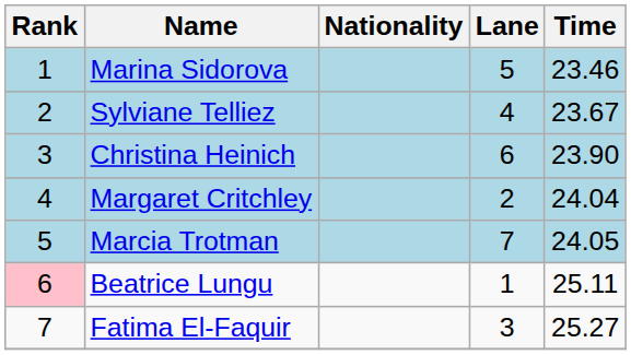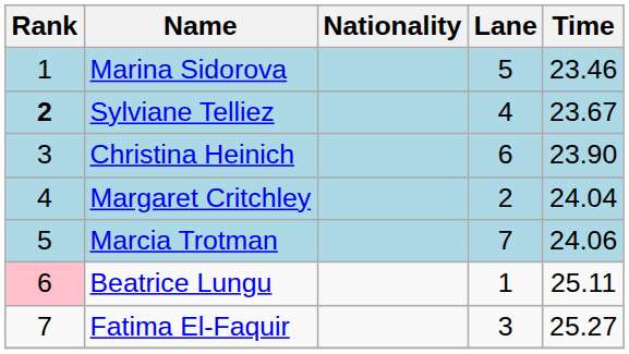Sylviane Telliez | Rank: normal -> bold
Marcia Trotman | Time: 24.05 -> 24.06
